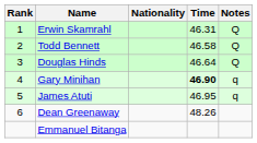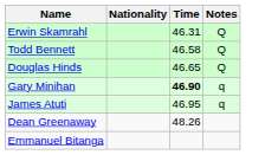- column: Rank | 1 | 2 | 3 | 4 | 5 | 6
Douglas Hinds | Time: 46.64 -> 46.65
